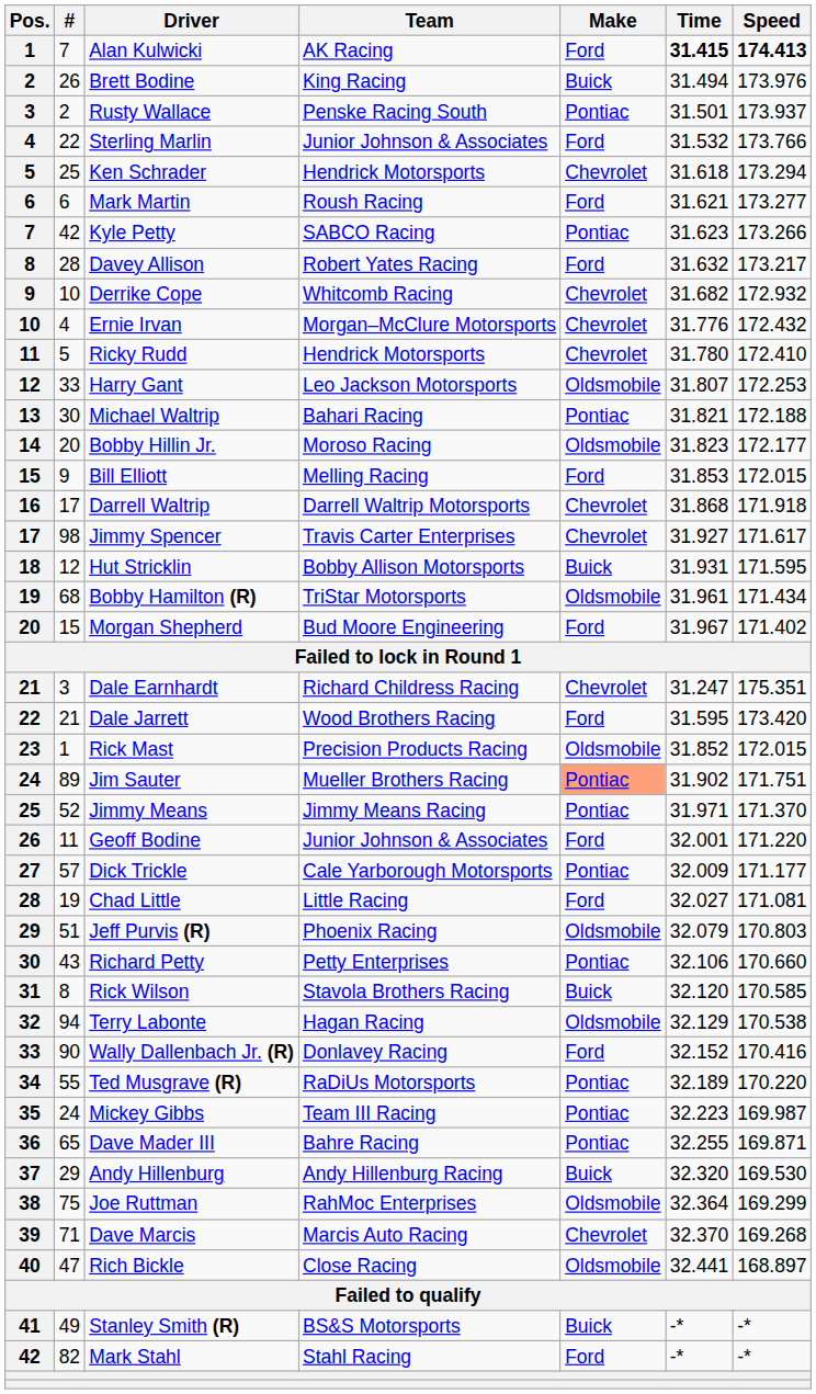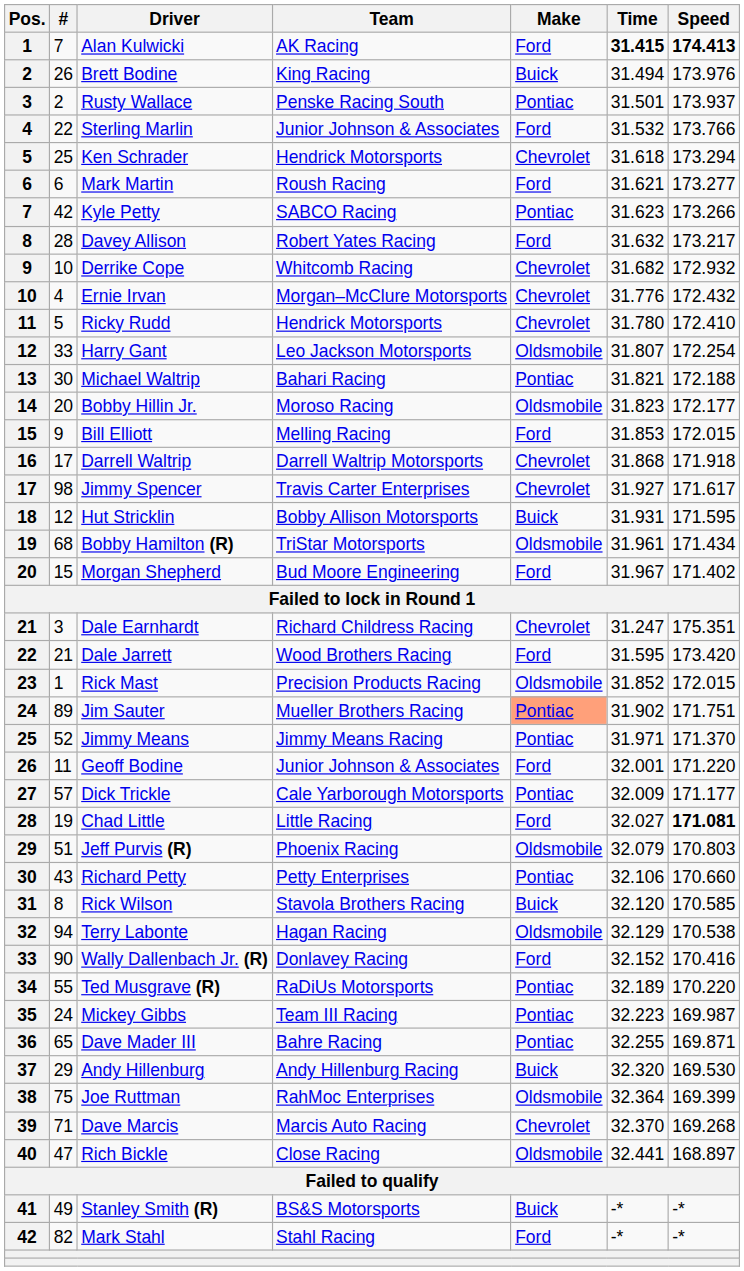Harry Gant | Speed: 172.253 -> 172.254
Chad Little | Speed: normal -> bold
Joe Ruttman | Speed: 169.299 -> 169.399
